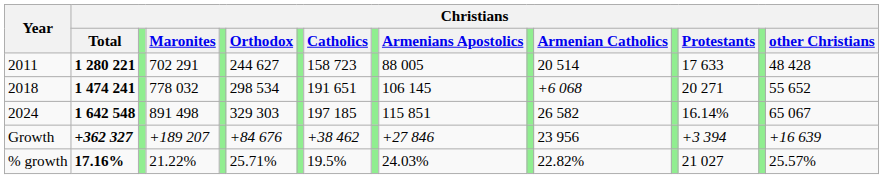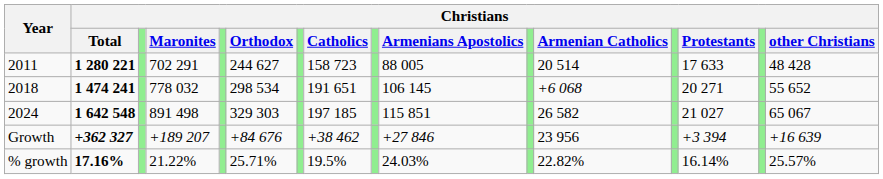2024 | column 14: 16.14% -> 21 027
% growth | column 14: 21 027 -> 16.14%
